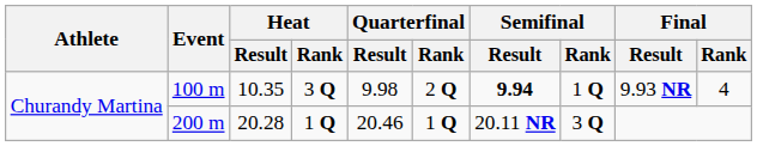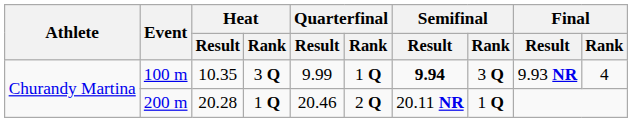100 m | Quarterfinal / Result: 9.98 -> 9.99
100 m | Quarterfinal / Rank: 2 Q -> 1 Q
100 m | Semifinal / Rank: 1 Q -> 3 Q
200 m | Quarterfinal / Rank: 1 Q -> 2 Q
200 m | Semifinal / Rank: 3 Q -> 1 Q
